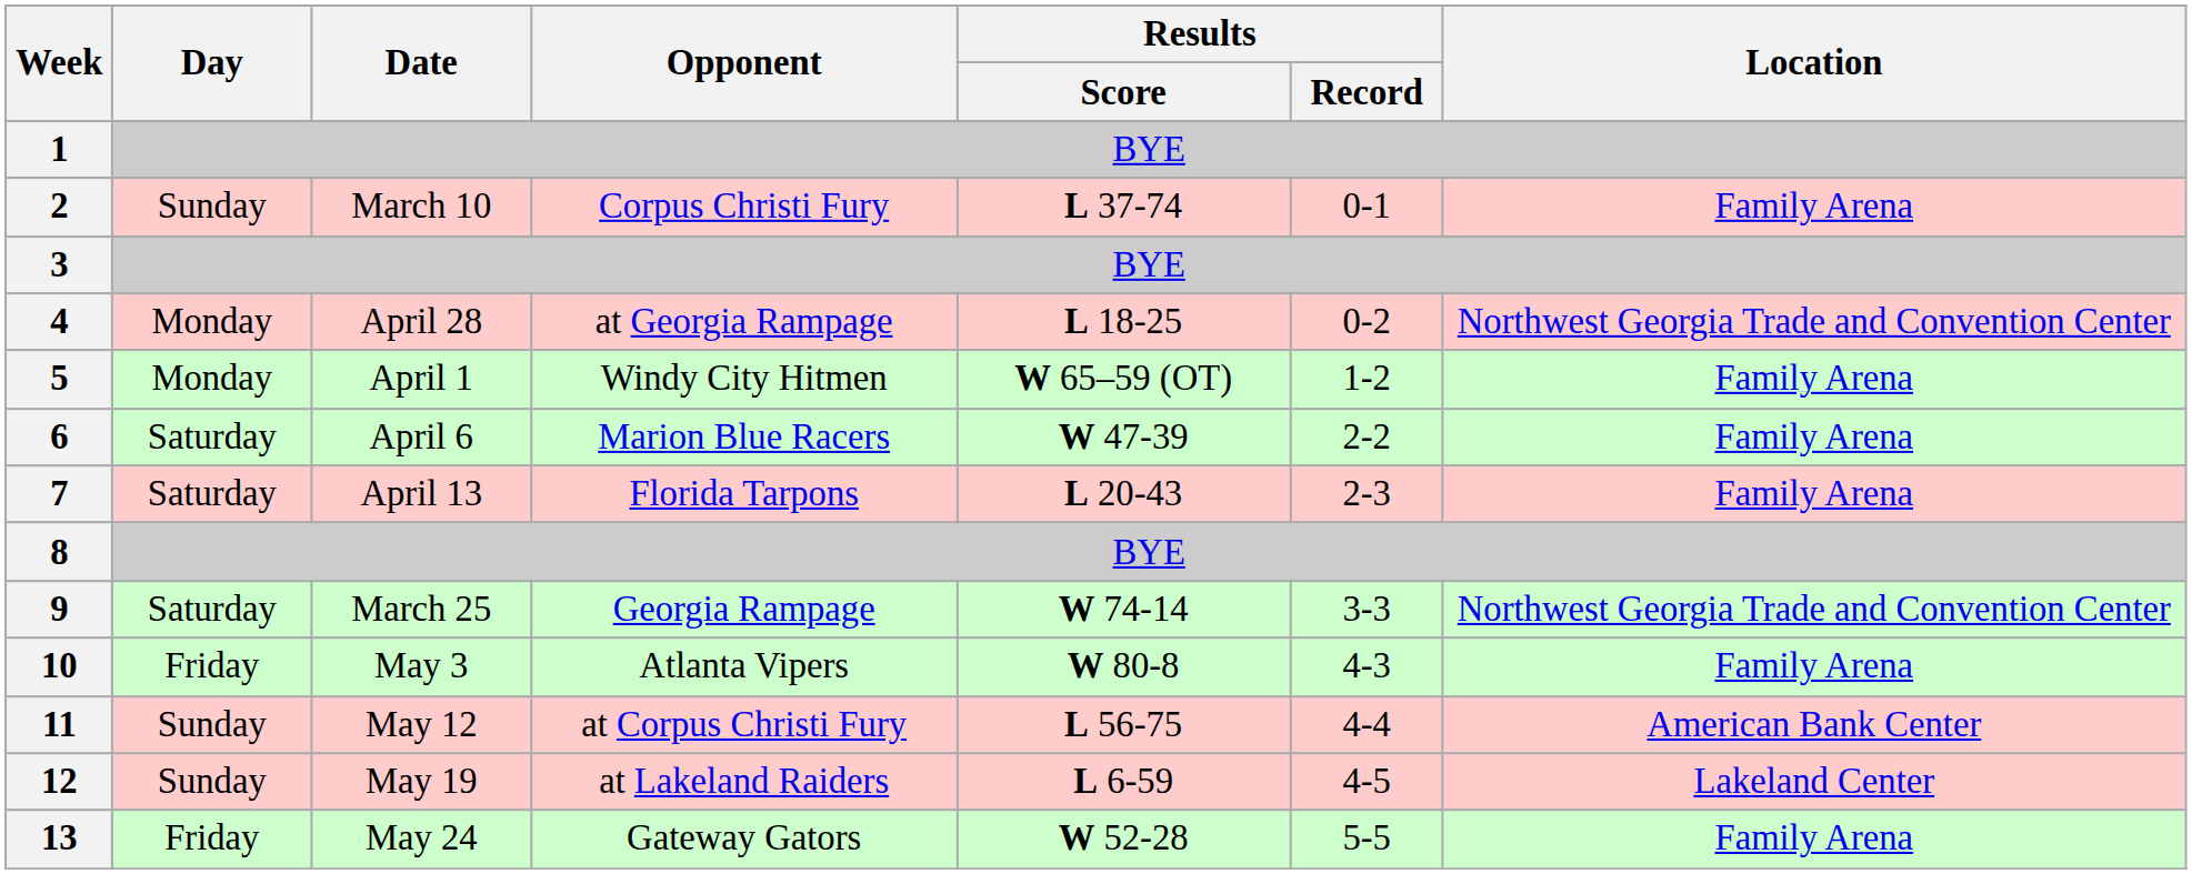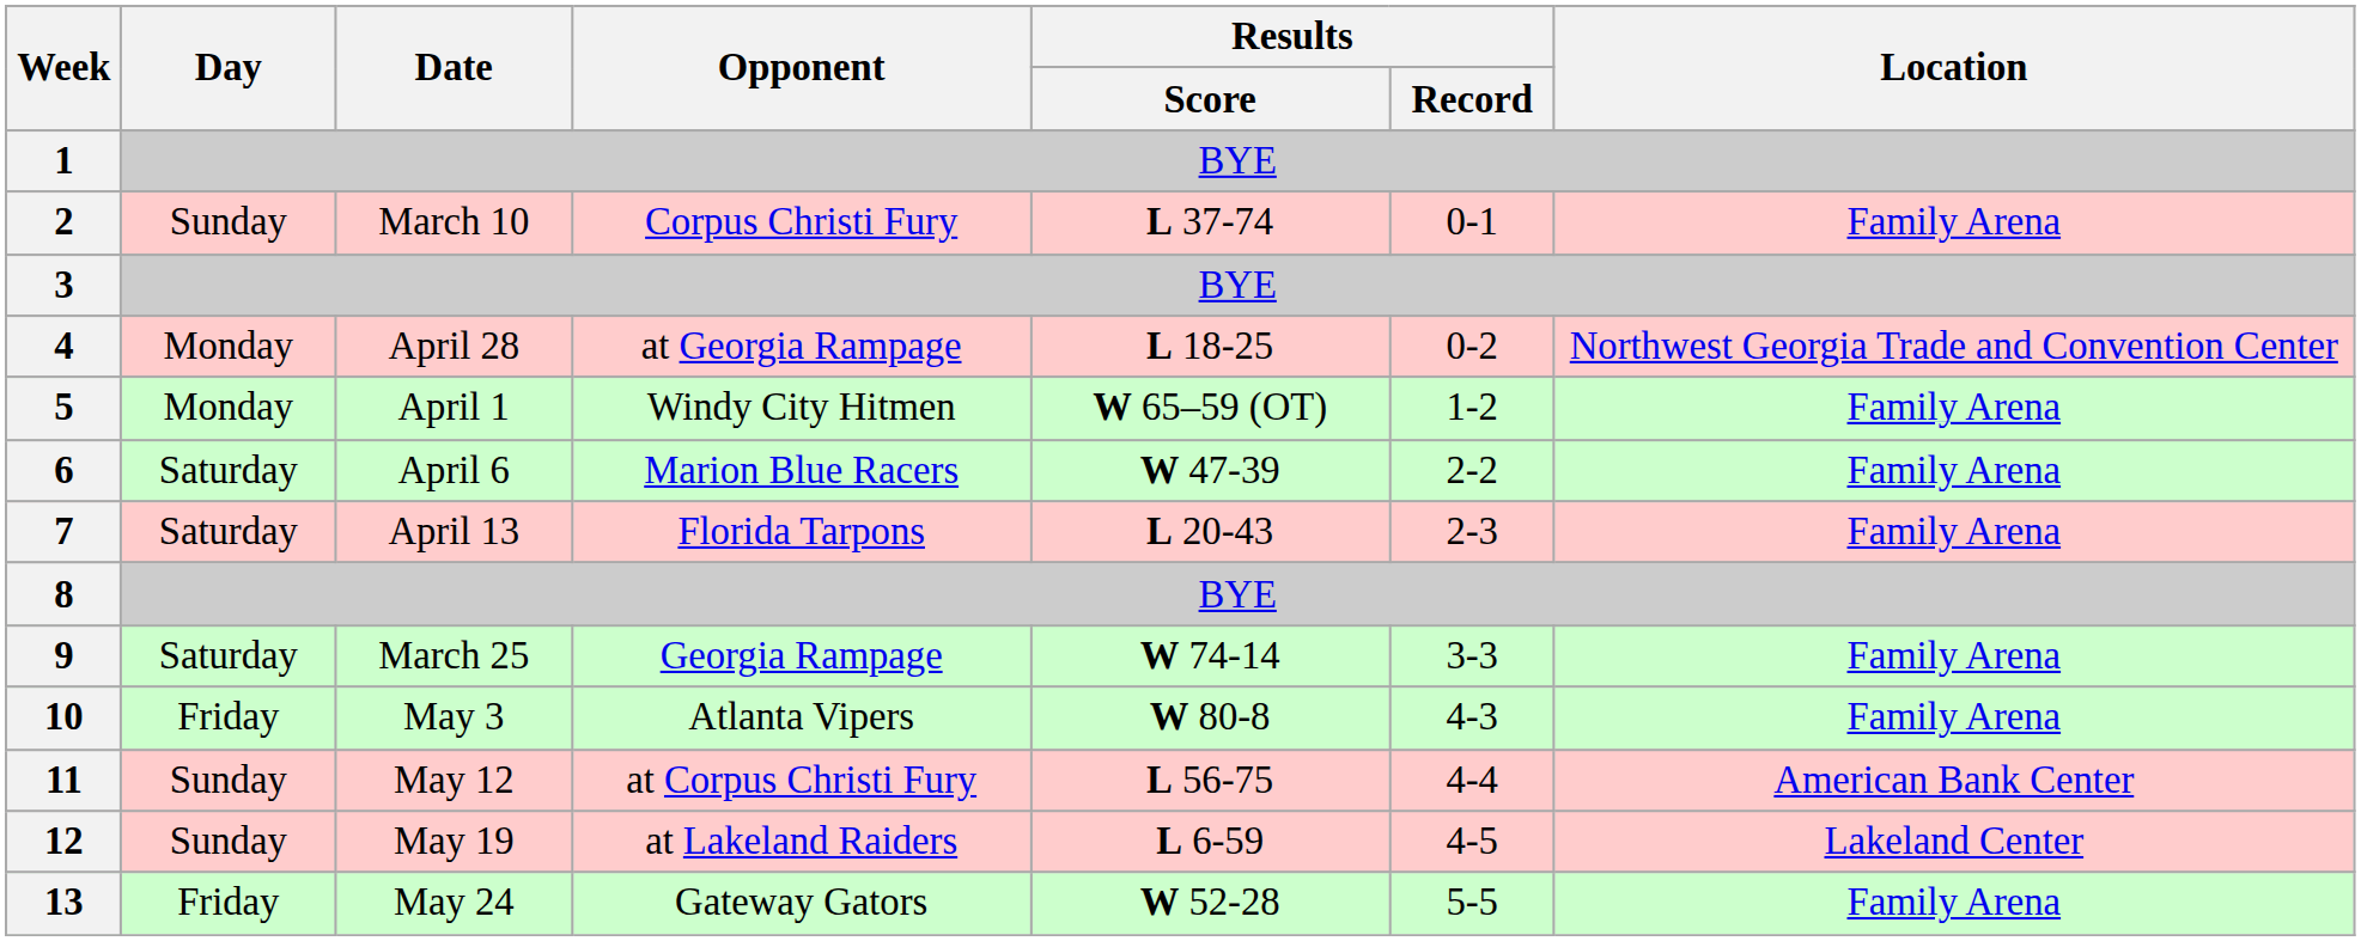9 | Location: Northwest Georgia Trade and Convention Center -> Family Arena
